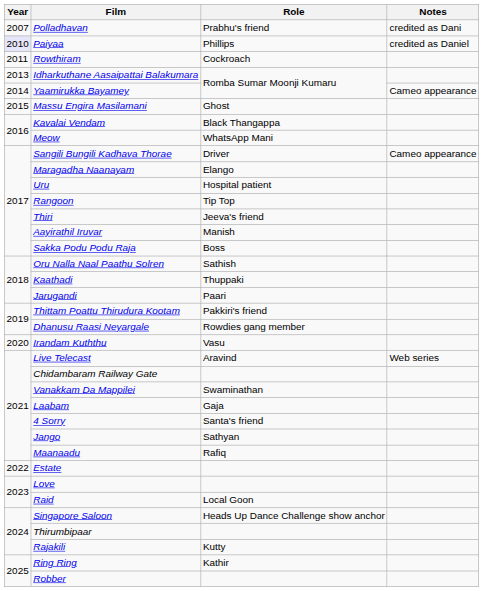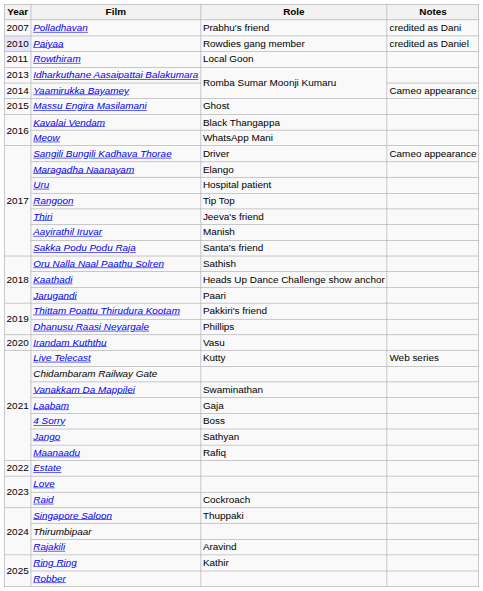Paiyaa | Role: Phillips -> Rowdies gang member
Rowthiram | Role: Cockroach -> Local Goon
Sakka Podu Podu Raja | Role: Boss -> Santa's friend
Kaathadi | Role: Thuppaki -> Heads Up Dance Challenge show anchor
Dhanusu Raasi Neyargale | Role: Rowdies gang member -> Phillips
Live Telecast | Role: Aravind -> Kutty
4 Sorry | Role: Santa's friend -> Boss
Raid | Role: Local Goon -> Cockroach
Singapore Saloon | Role: Heads Up Dance Challenge show anchor -> Thuppaki
Rajakili | Role: Kutty -> Aravind
